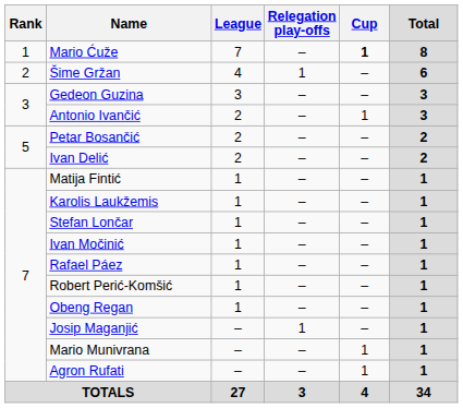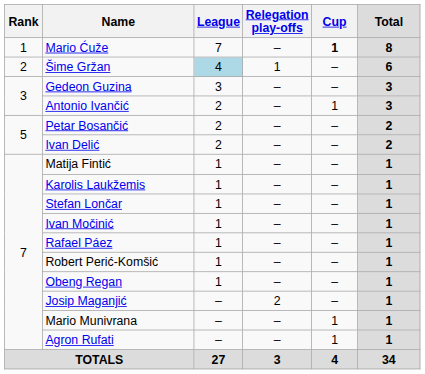Šime Gržan | League: no background -> lightblue background
Josip Maganjić | Relegation play-offs: 1 -> 2
